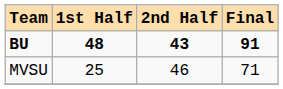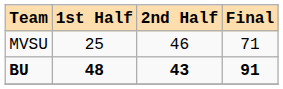rows swapped: MVSU <-> BU
